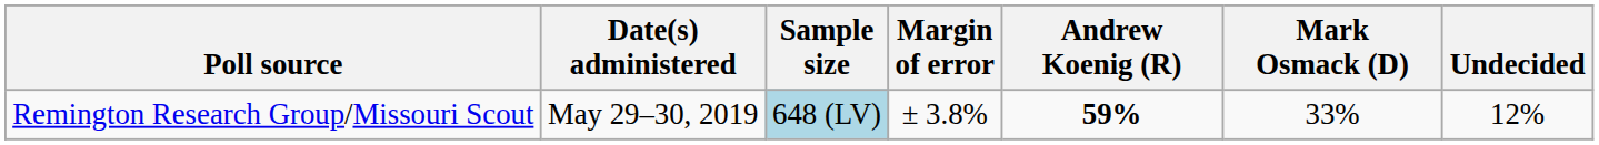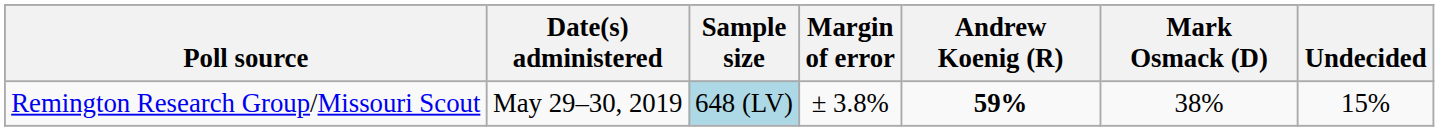Remington Research Group/Missouri Scout | Mark Osmack (D): 33% -> 38%
Remington Research Group/Missouri Scout | Undecided: 12% -> 15%
